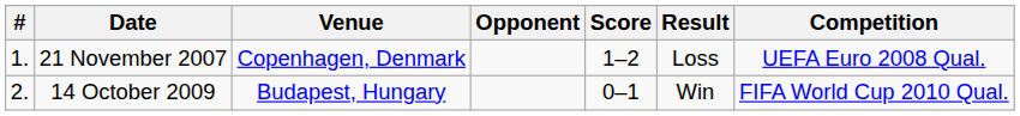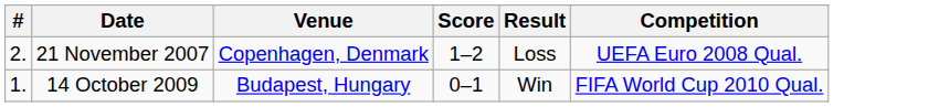- column: Opponent
21 November 2007 | #: 1. -> 2.
14 October 2009 | #: 2. -> 1.
